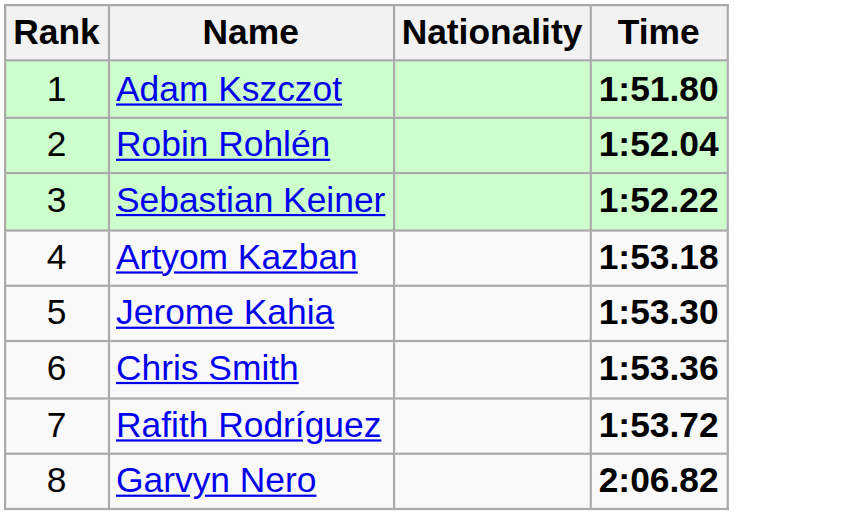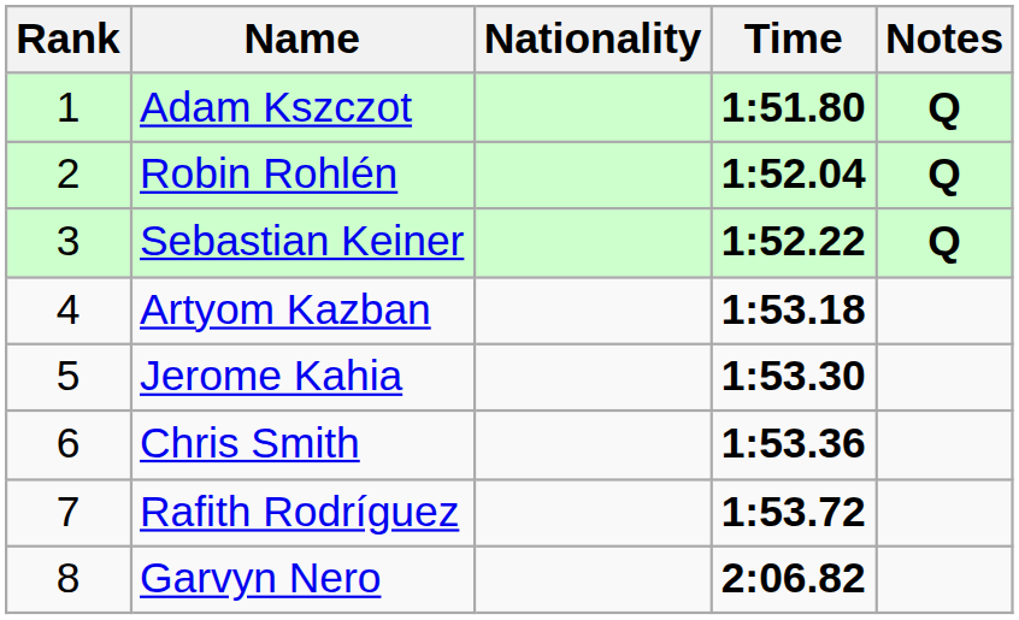+ column: Notes | Q | Q | Q
